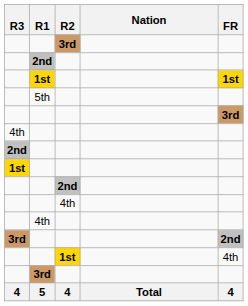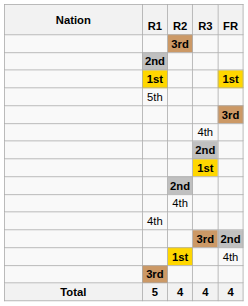columns swapped: Nation <-> R3
